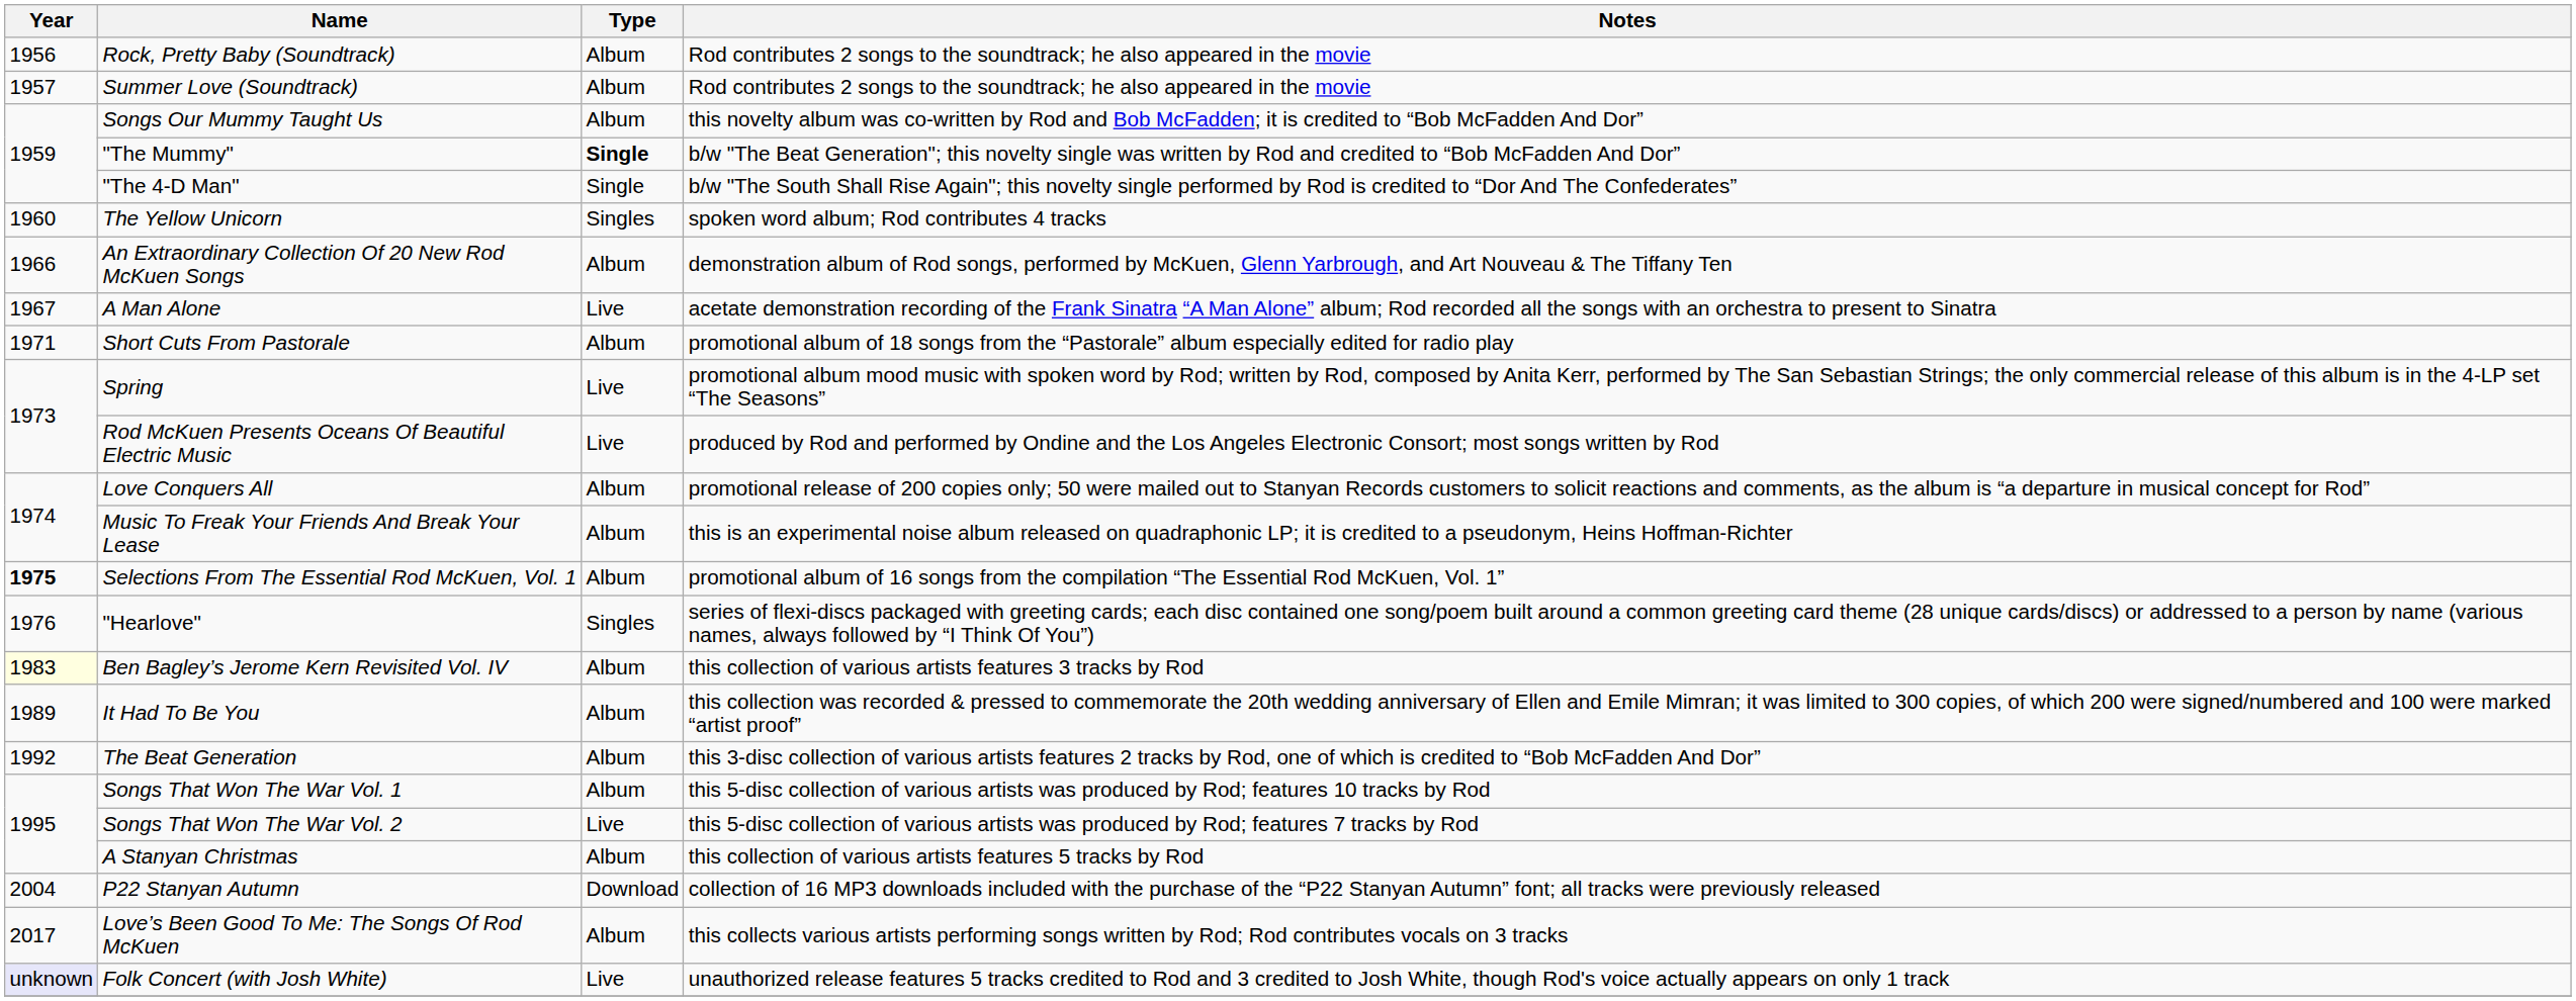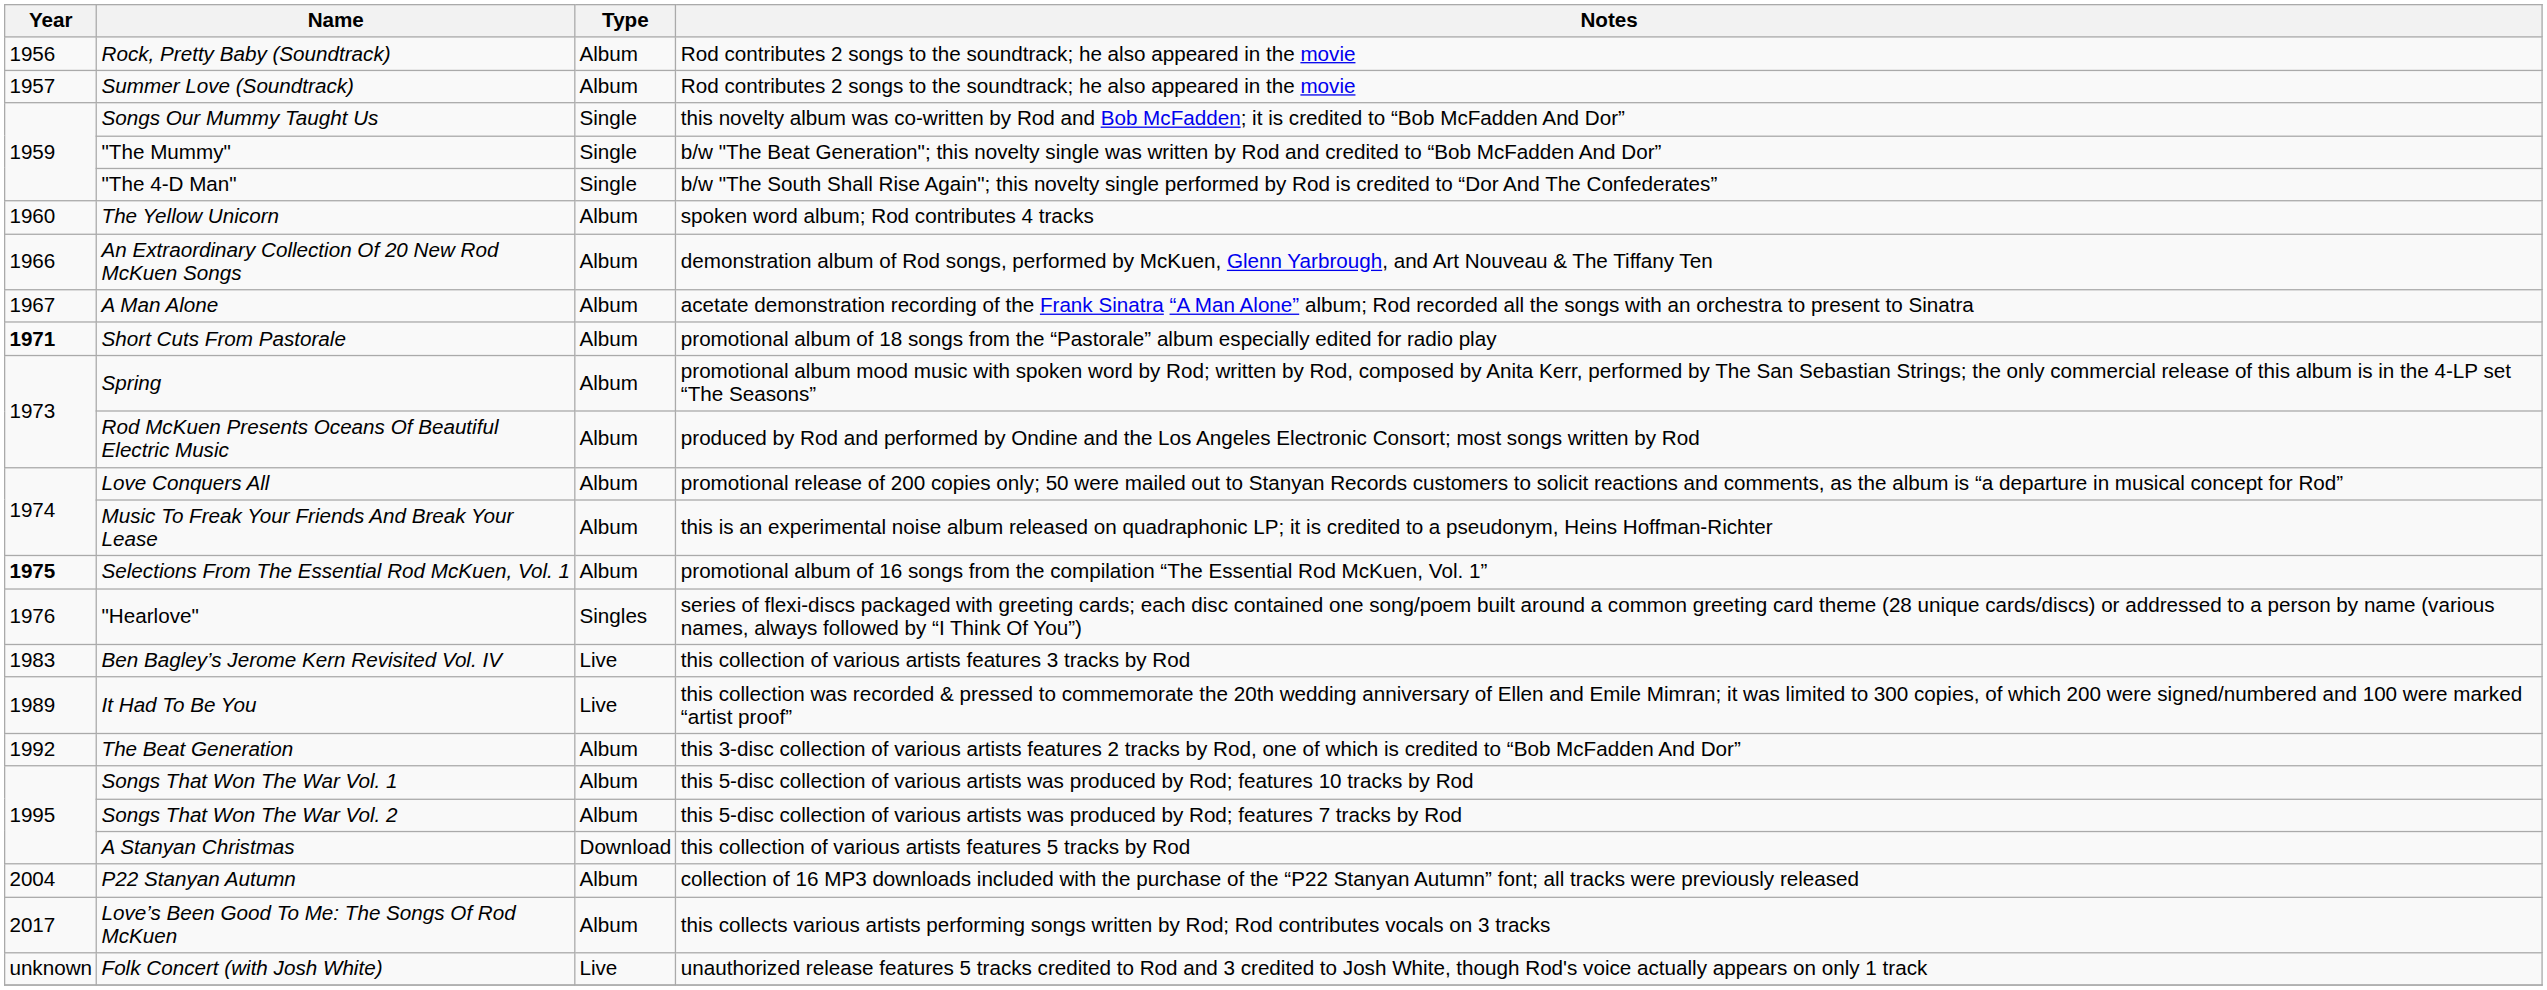Songs Our Mummy Taught Us | Type: Album -> Single
"The Mummy" | Type: bold -> normal
The Yellow Unicorn | Type: Singles -> Album
A Man Alone | Type: Live -> Album
Short Cuts From Pastorale | Year: normal -> bold
Spring | Type: Live -> Album
Rod McKuen Presents Oceans Of Beautiful Electric Music | Type: Live -> Album
Ben Bagley’s Jerome Kern Revisited Vol. IV | Year: lightyellow background -> no background
Ben Bagley’s Jerome Kern Revisited Vol. IV | Type: Album -> Live
It Had To Be You | Type: Album -> Live
Songs That Won The War Vol. 2 | Type: Live -> Album
A Stanyan Christmas | Type: Album -> Download
P22 Stanyan Autumn | Type: Download -> Album
Folk Concert (with Josh White) | Year: lavender background -> no background
